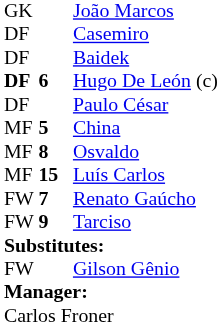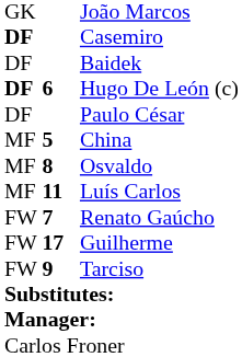Casemiro | column 1: normal -> bold
Luís Carlos | column 2: 15 -> 11
+ row: FW | 17 | Guilherme
- row: FW | Gilson Gênio
